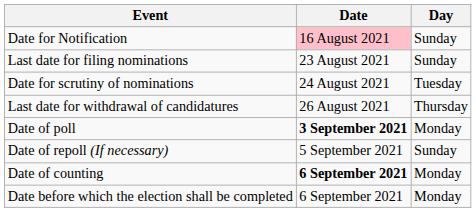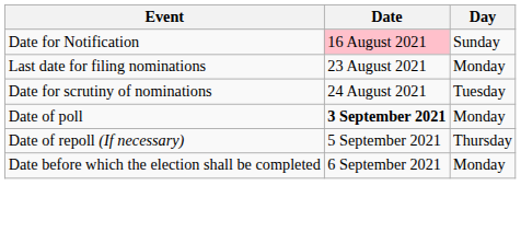Last date for filing nominations | Day: Sunday -> Monday
- row: Last date for withdrawal of candidatures | 26 August 2021 | Thursday
Date of repoll (If necessary) | Day: Sunday -> Thursday
- row: Date of counting | 6 September 2021 | Monday
